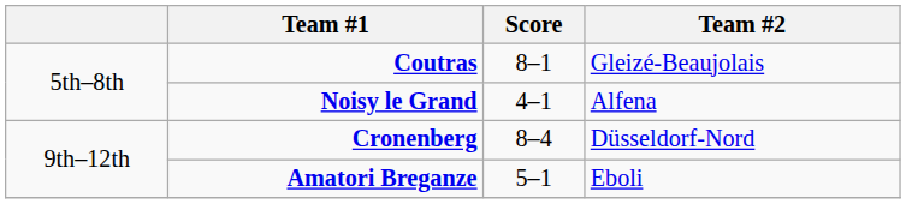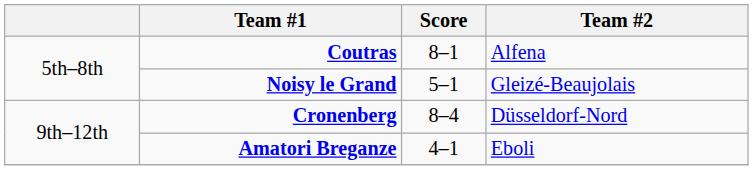Coutras | Team #2: Gleizé-Beaujolais -> Alfena
Noisy le Grand | Score: 4–1 -> 5–1
Noisy le Grand | Team #2: Alfena -> Gleizé-Beaujolais
Amatori Breganze | Score: 5–1 -> 4–1
